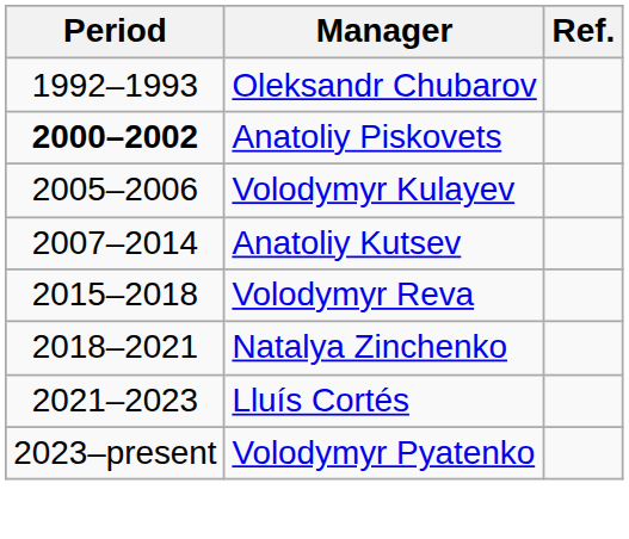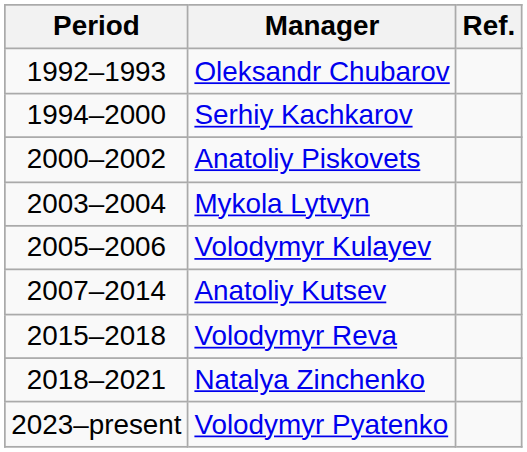+ row: 1994–2000 | Serhiy Kachkarov
Anatoliy Piskovets | Period: bold -> normal
+ row: 2003–2004 | Mykola Lytvyn
- row: 2021–2023 | Lluís Cortés
